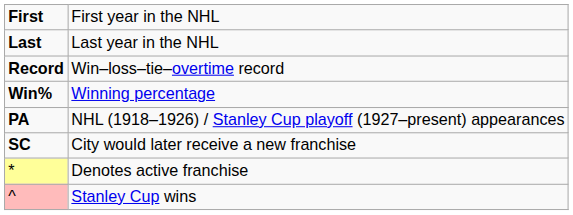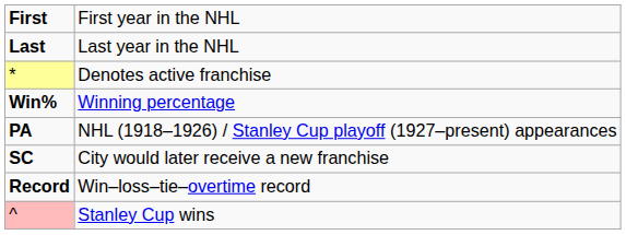rows swapped: Record <-> *
